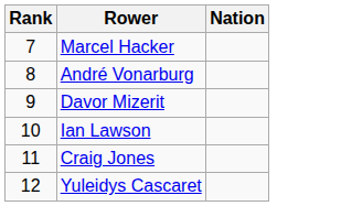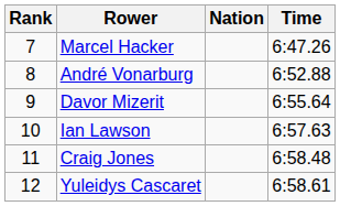+ column: Time | 6:47.26 | 6:52.88 | 6:55.64 | 6:57.63 | 6:58.48 | 6:58.61
